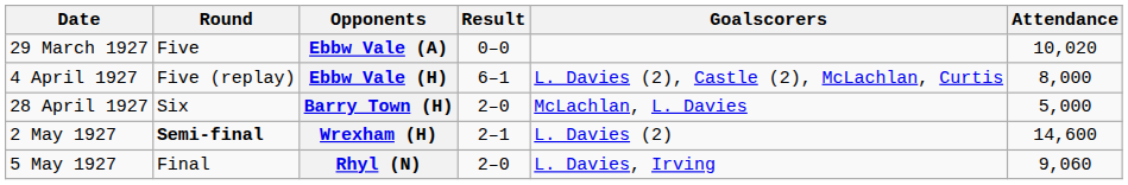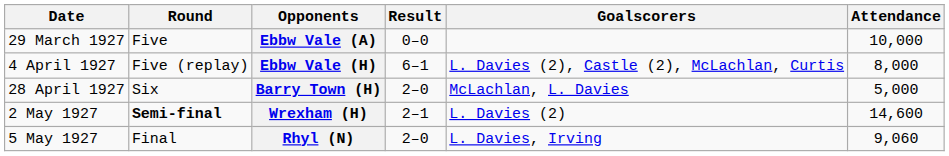Ebbw Vale (A) | Attendance: 10,020 -> 10,000
